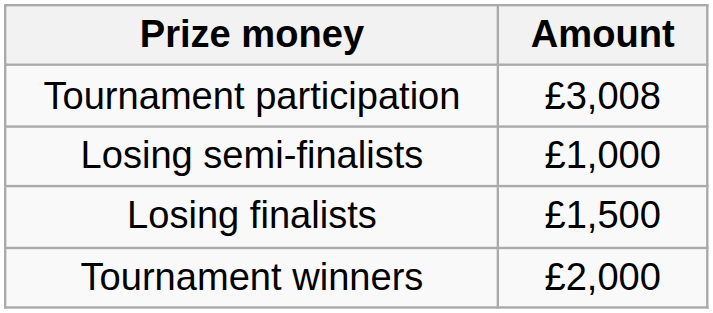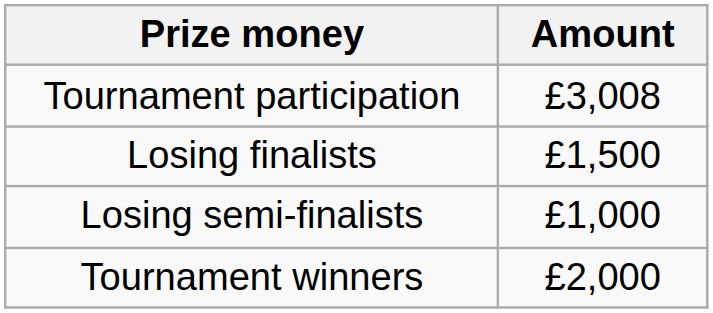rows swapped: Losing semi-finalists <-> Losing finalists
